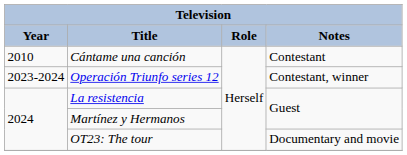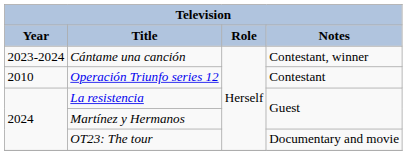Cántame una canción | Year: 2010 -> 2023-2024
Cántame una canción | Notes: Contestant -> Contestant, winner
Operación Triunfo series 12 | Year: 2023-2024 -> 2010
Operación Triunfo series 12 | Notes: Contestant, winner -> Contestant
